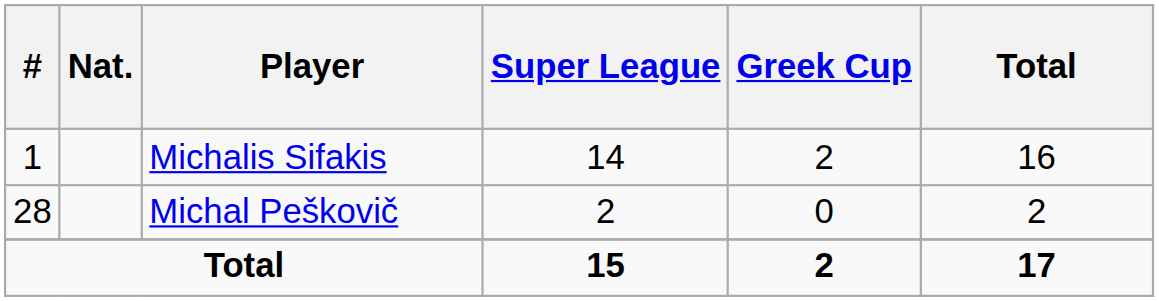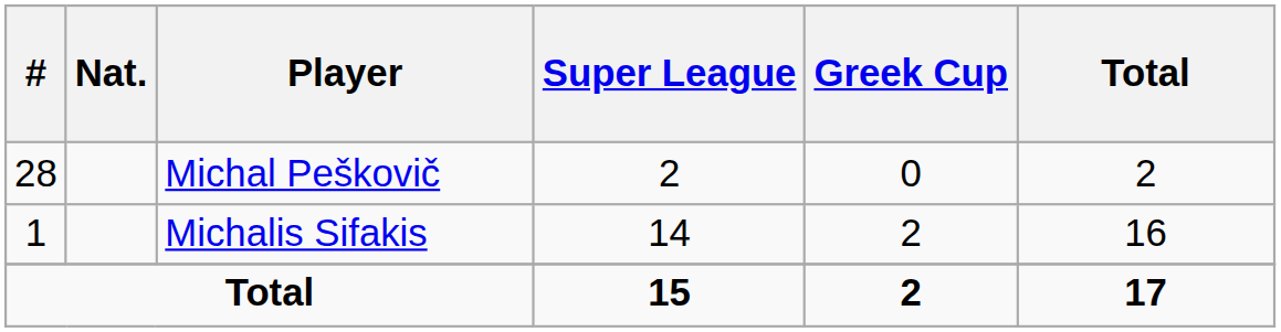rows swapped: Michalis Sifakis <-> Michal Peškovič
